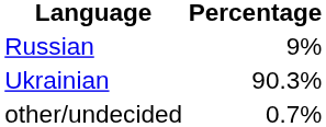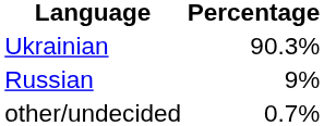rows swapped: Ukrainian <-> Russian
